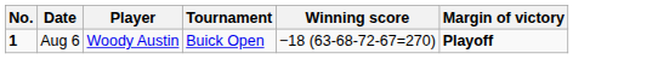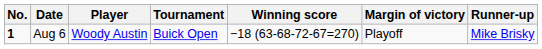+ column: Runner-up | Mike Brisky
Aug 6 | Margin of victory: bold -> normal
